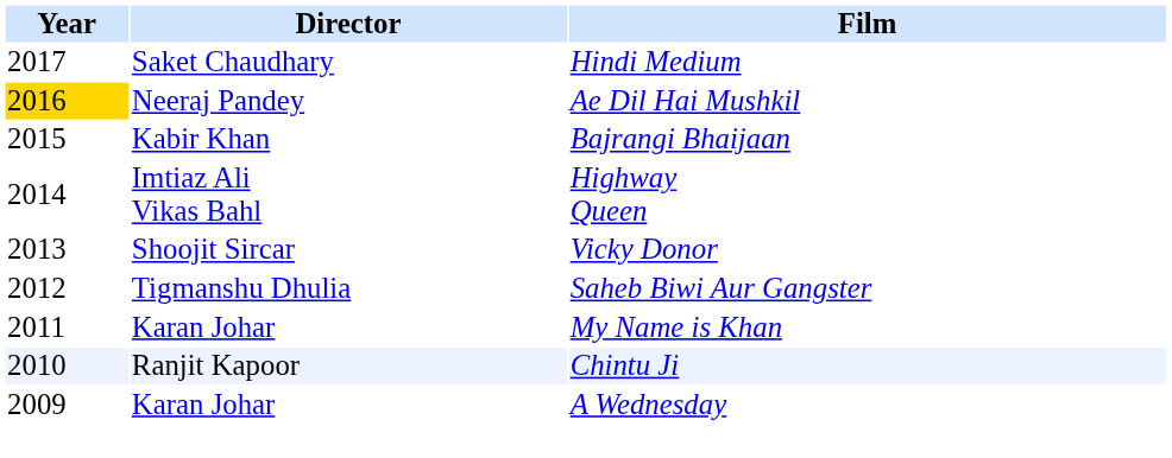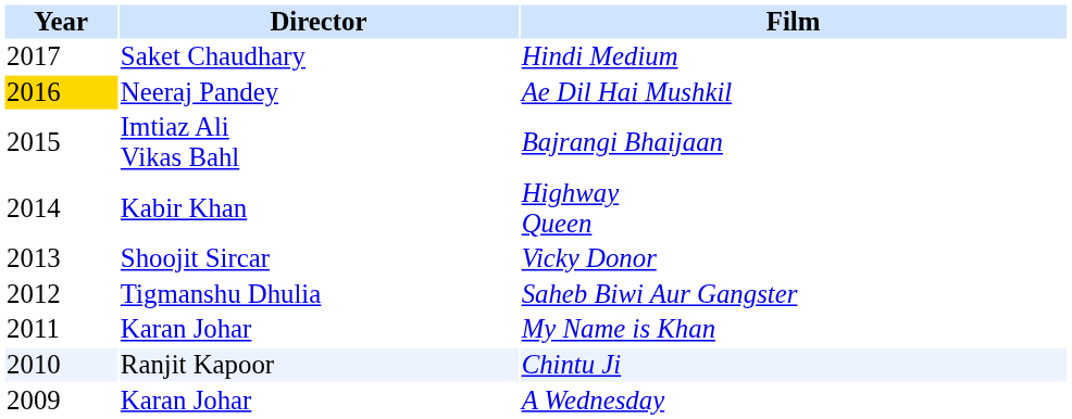Bajrangi Bhaijaan | Director: Kabir Khan -> Imtiaz Ali Vikas Bahl
Highway Queen | Director: Imtiaz Ali Vikas Bahl -> Kabir Khan
